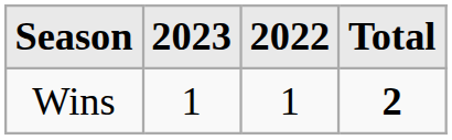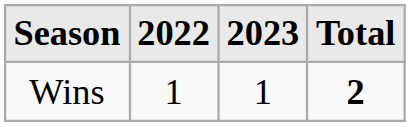columns swapped: 2022 <-> 2023
